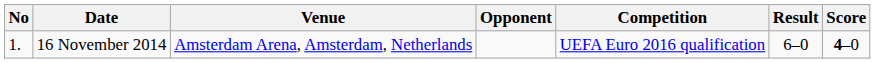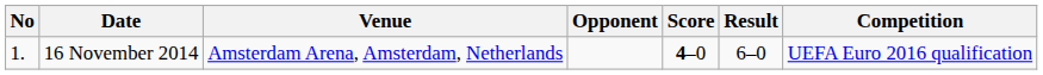columns swapped: Score <-> Competition
